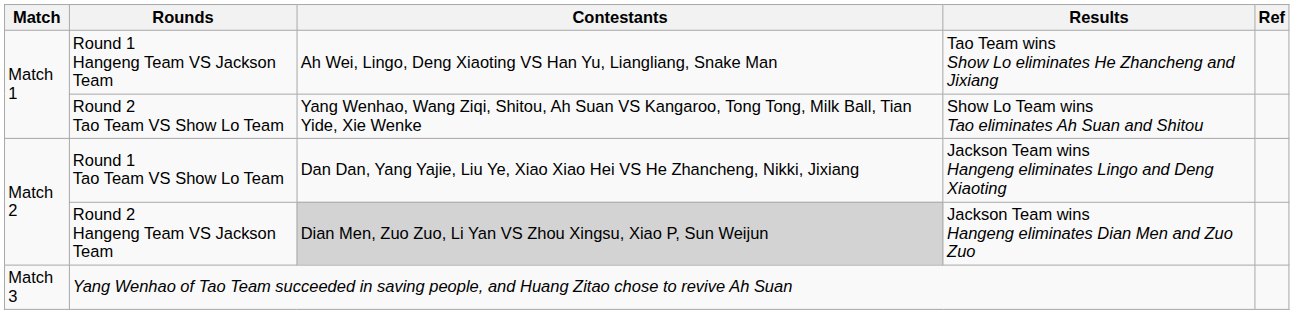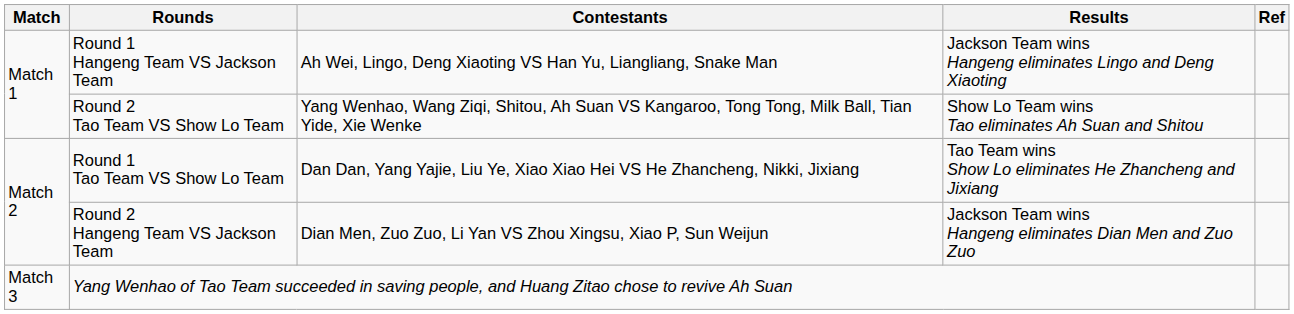Round 1 Hangeng Team VS Jackson Team | Results: Tao Team wins Show Lo eliminates He Zhancheng and Jixiang -> Jackson Team wins Hangeng eliminates Lingo and Deng Xiaoting
Round 1 Tao Team VS Show Lo Team | Results: Jackson Team wins Hangeng eliminates Lingo and Deng Xiaoting -> Tao Team wins Show Lo eliminates He Zhancheng and Jixiang
Round 2 Hangeng Team VS Jackson Team | Contestants: lightgrey background -> no background
